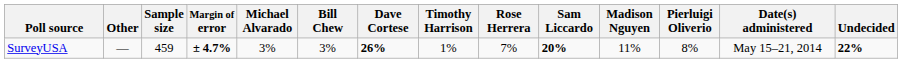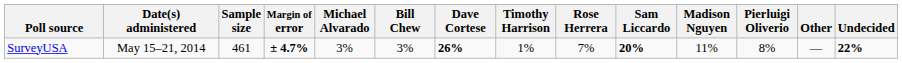columns swapped: Date(s) administered <-> Other
SurveyUSA | Sample size: 459 -> 461
